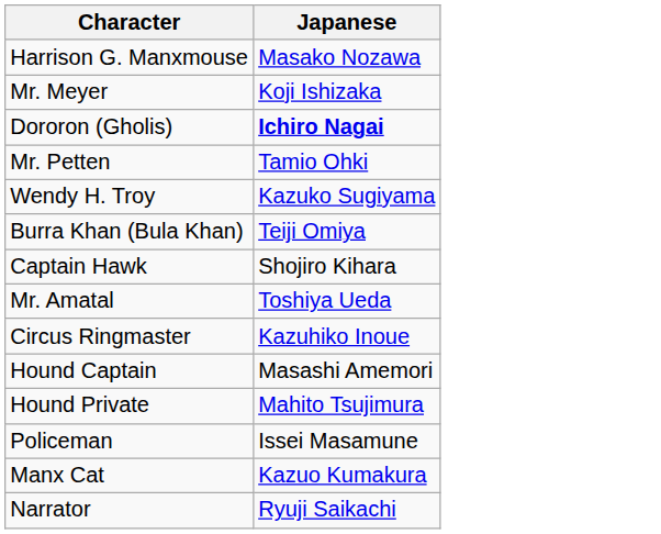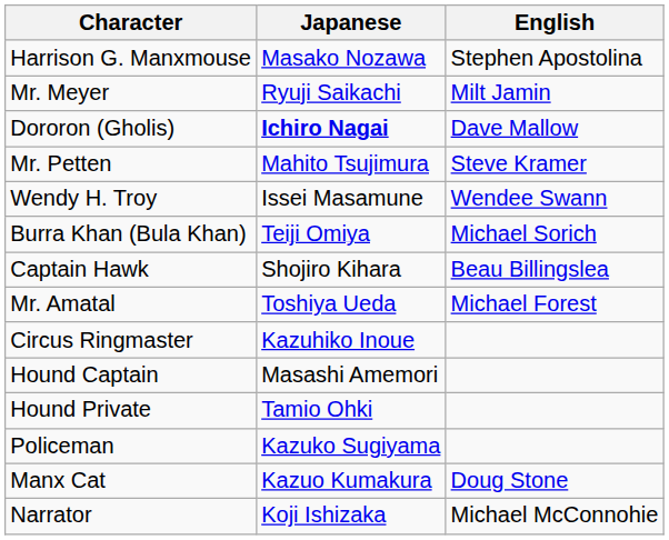+ column: English | Stephen Apostolina | Milt Jamin | Dave Mallow | Steve Kramer | Wendee Swann | Michael Sorich | Beau Billingslea | Michael Forest | Doug Stone | Michael McConnohie
Mr. Meyer | Japanese: Koji Ishizaka -> Ryuji Saikachi
Mr. Petten | Japanese: Tamio Ohki -> Mahito Tsujimura
Wendy H. Troy | Japanese: Kazuko Sugiyama -> Issei Masamune
Hound Private | Japanese: Mahito Tsujimura -> Tamio Ohki
Policeman | Japanese: Issei Masamune -> Kazuko Sugiyama
Narrator | Japanese: Ryuji Saikachi -> Koji Ishizaka
